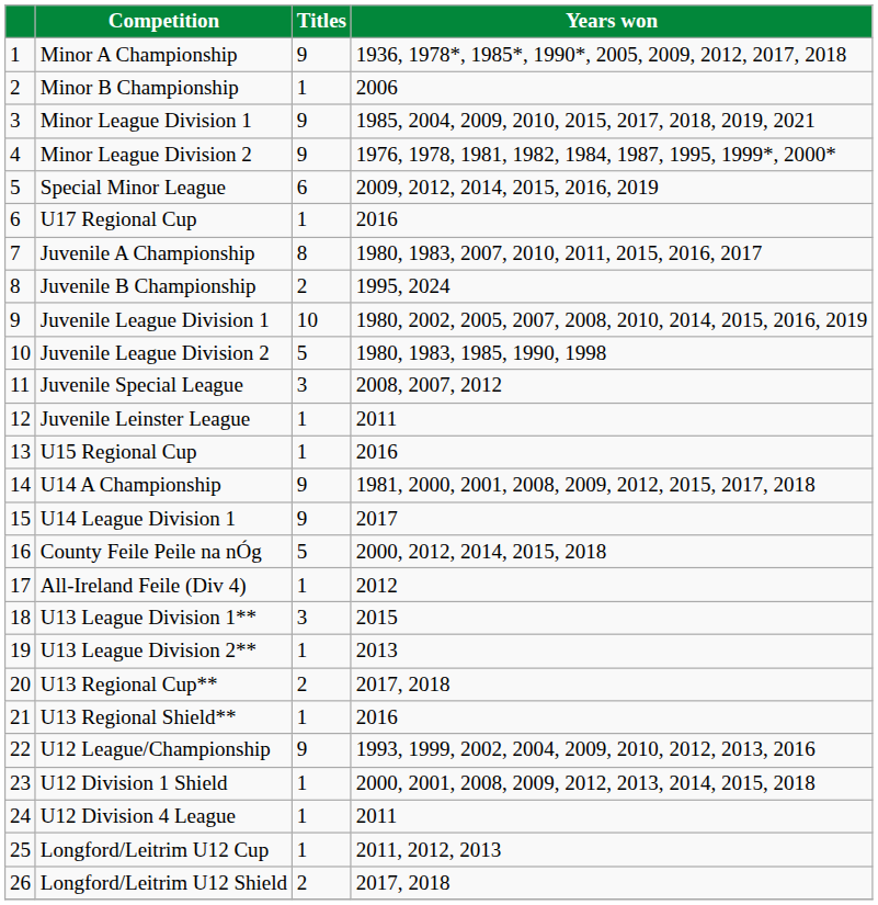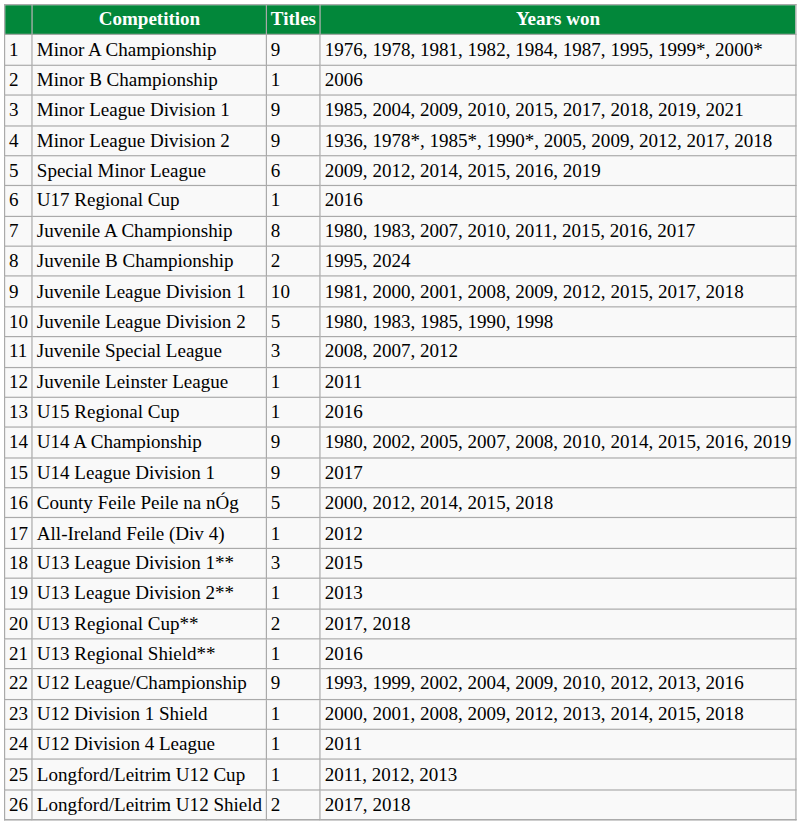Minor A Championship | Years won: 1936, 1978*, 1985*, 1990*, 2005, 2009, 2012, 2017, 2018 -> 1976, 1978, 1981, 1982, 1984, 1987, 1995, 1999*, 2000*
Minor League Division 2 | Years won: 1976, 1978, 1981, 1982, 1984, 1987, 1995, 1999*, 2000* -> 1936, 1978*, 1985*, 1990*, 2005, 2009, 2012, 2017, 2018
Juvenile League Division 1 | Years won: 1980, 2002, 2005, 2007, 2008, 2010, 2014, 2015, 2016, 2019 -> 1981, 2000, 2001, 2008, 2009, 2012, 2015, 2017, 2018
U14 A Championship | Years won: 1981, 2000, 2001, 2008, 2009, 2012, 2015, 2017, 2018 -> 1980, 2002, 2005, 2007, 2008, 2010, 2014, 2015, 2016, 2019
